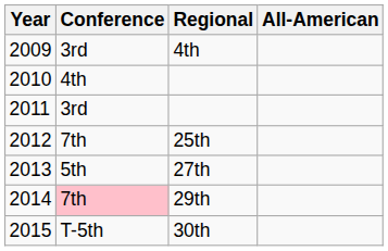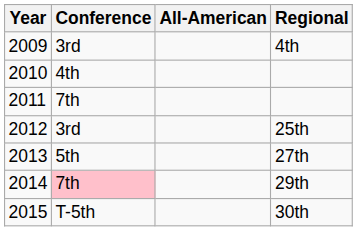columns swapped: Regional <-> All-American
2011 | Conference: 3rd -> 7th
2012 | Conference: 7th -> 3rd
